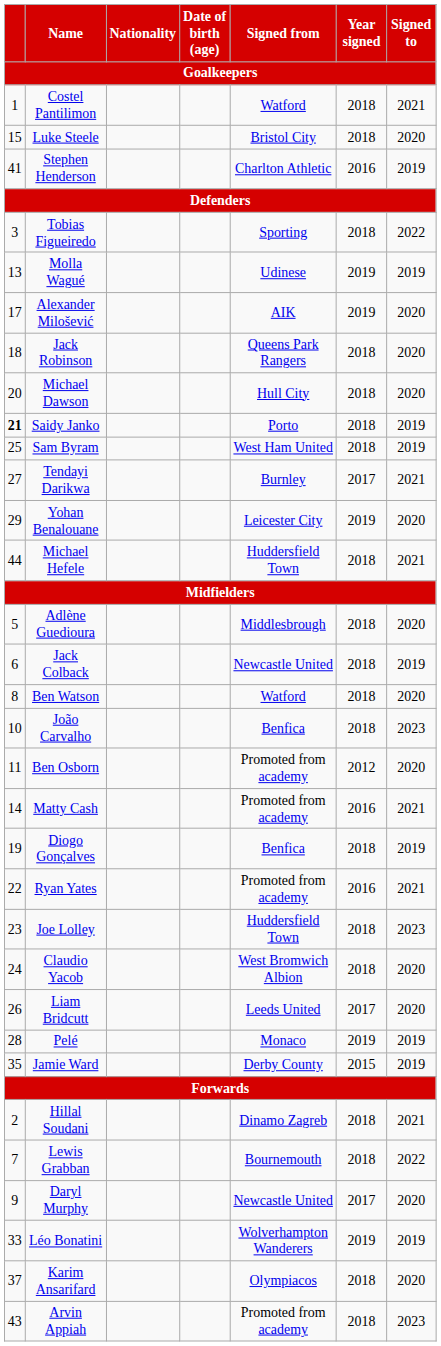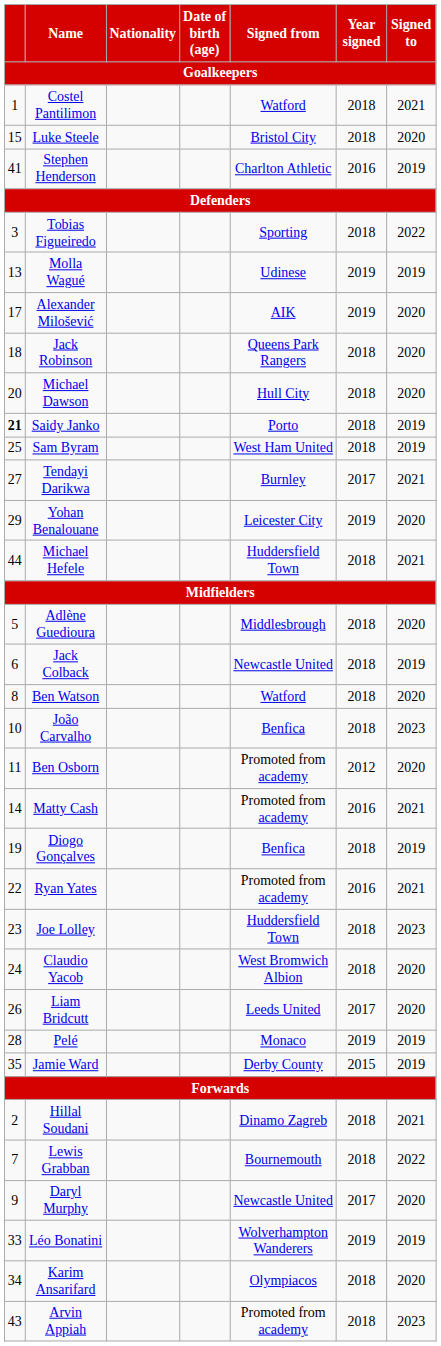Karim Ansarifard | column 1: 37 -> 34
